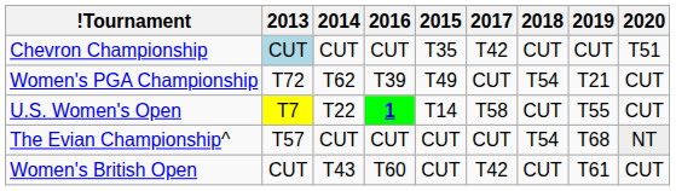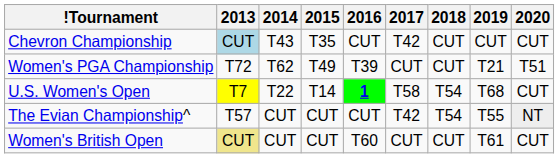columns swapped: 2015 <-> 2016
Chevron Championship | 2014: CUT -> T43
Chevron Championship | 2020: T51 -> CUT
Women's PGA Championship | 2018: T54 -> CUT
Women's PGA Championship | 2020: CUT -> T51
U.S. Women's Open | 2018: CUT -> T54
U.S. Women's Open | 2019: T55 -> T68
The Evian Championship^ | 2017: CUT -> T42
The Evian Championship^ | 2019: T68 -> T55
Women's British Open | 2013: no background -> khaki background
Women's British Open | 2014: T43 -> CUT
Women's British Open | 2017: T42 -> CUT
